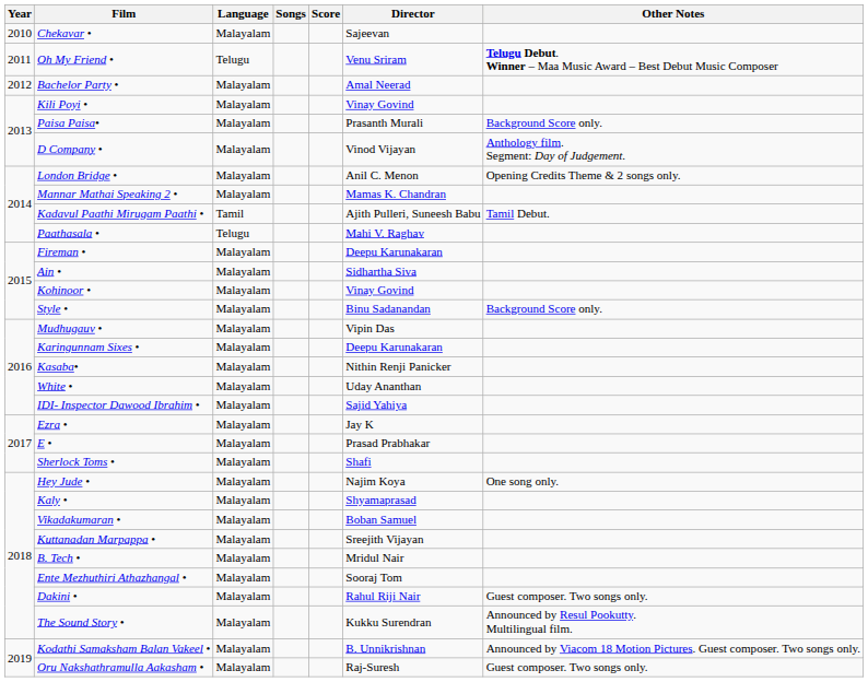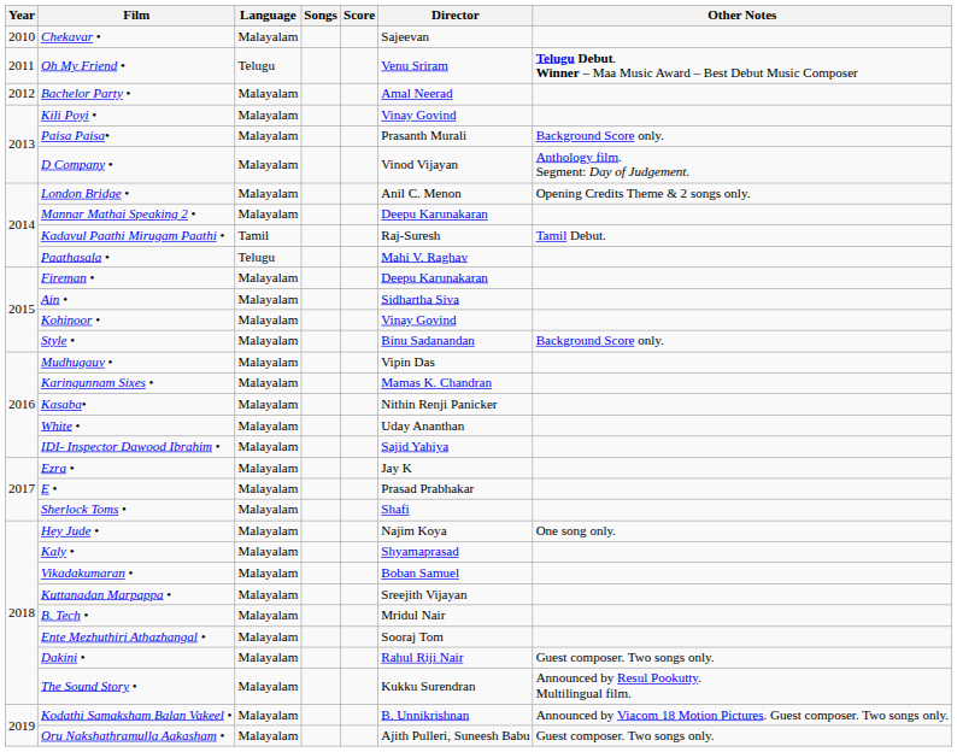Mannar Mathai Speaking 2 • | Director: Mamas K. Chandran -> Deepu Karunakaran
Kadavul Paathi Mirugam Paathi • | Director: Ajith Pulleri, Suneesh Babu -> Raj-Suresh
Karingunnam Sixes • | Director: Deepu Karunakaran -> Mamas K. Chandran
Oru Nakshathramulla Aakasham • | Director: Raj-Suresh -> Ajith Pulleri, Suneesh Babu
